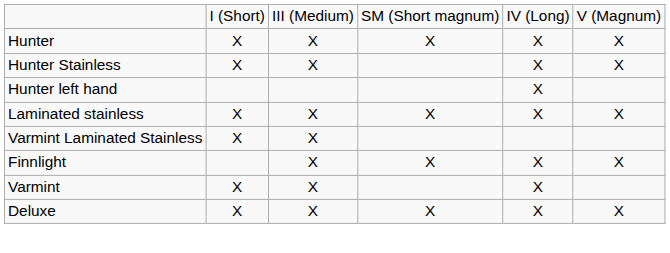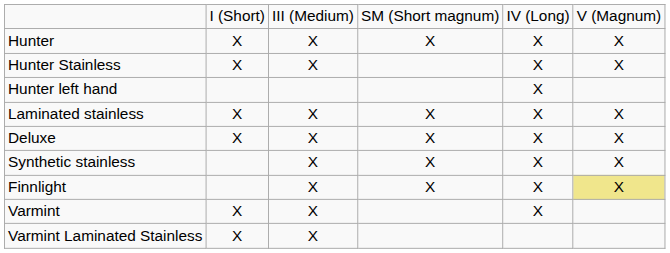rows swapped: Deluxe <-> Varmint Laminated Stainless
+ row: Synthetic stainless | X | X | X | X
Finnlight | column 6: no background -> khaki background
